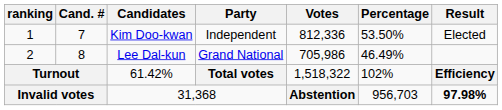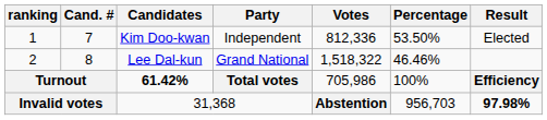2 | Votes: 705,986 -> 1,518,322
2 | Percentage: 46.49% -> 46.46%
Turnout | Candidates: normal -> bold
Turnout | Votes: 1,518,322 -> 705,986
Turnout | Percentage: 102% -> 100%
